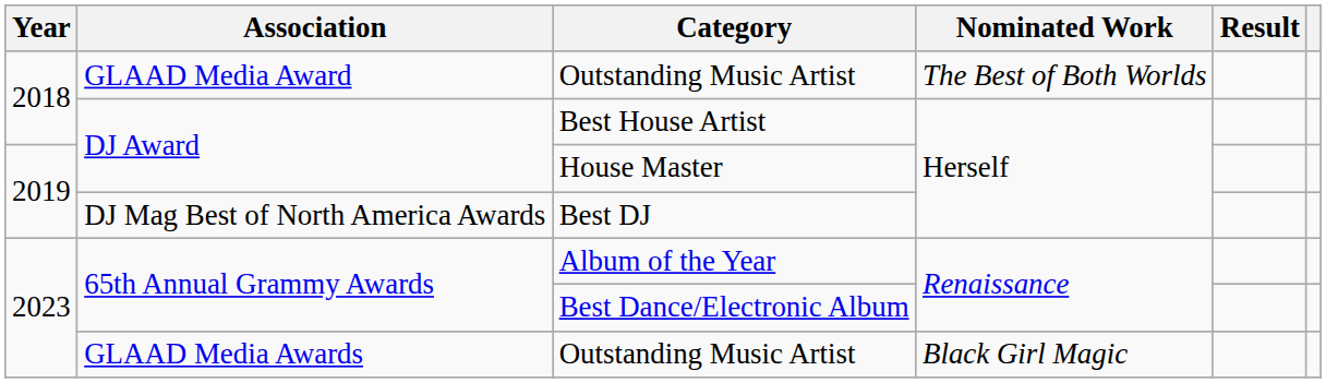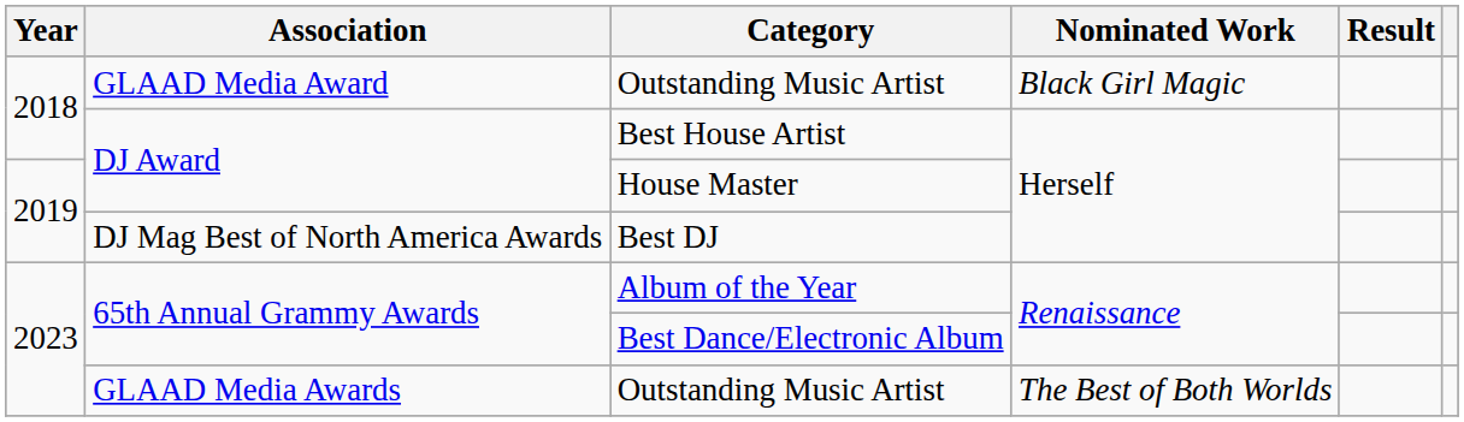GLAAD Media Award / Outstanding Music Artist | Nominated Work: The Best of Both Worlds -> Black Girl Magic
GLAAD Media Awards / Outstanding Music Artist | Nominated Work: Black Girl Magic -> The Best of Both Worlds
